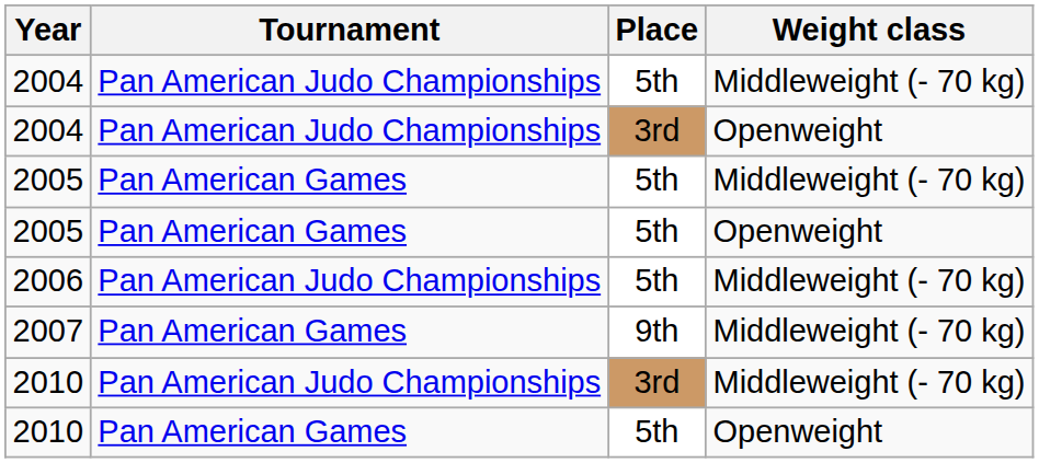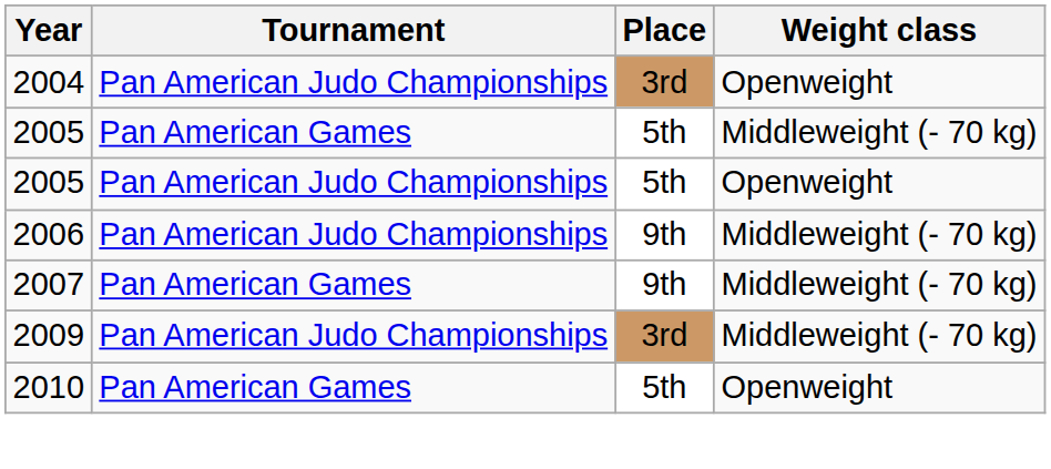- row: 2004 | Pan American Judo Championships | 5th | Middleweight (- 70 kg)
2005 / Openweight | Tournament: Pan American Games -> Pan American Judo Championships
2006 | Place: 5th -> 9th
+ row: 2009 | Pan American Judo Championships | 3rd | Middleweight (- 70 kg)
- row: 2010 | Pan American Judo Championships | 3rd | Middleweight (- 70 kg)
